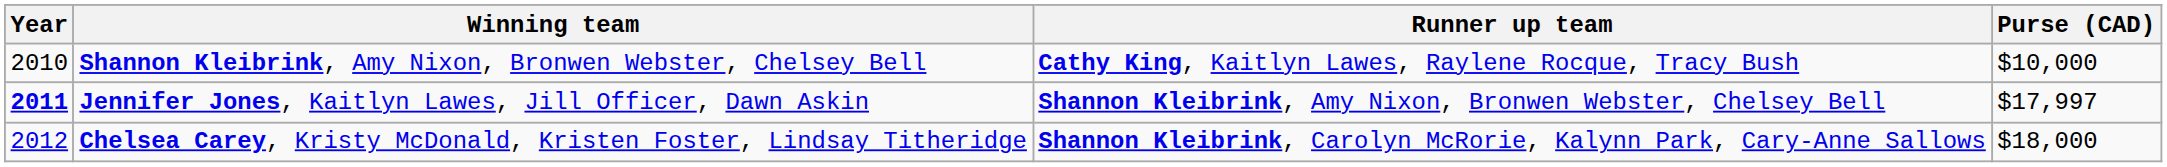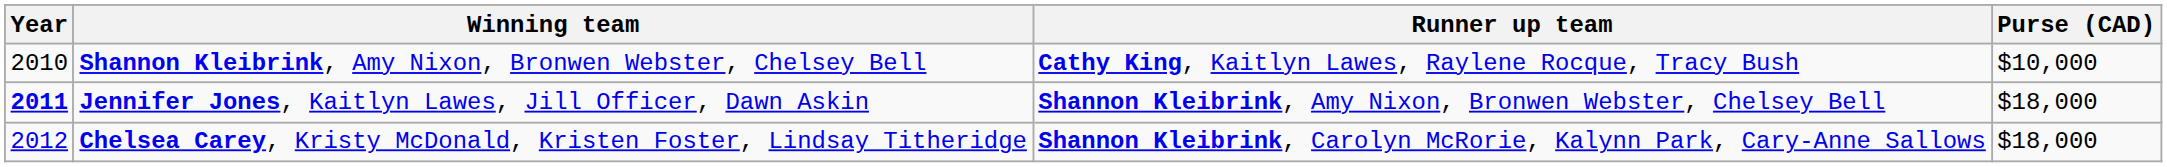Jennifer Jones, Kaitlyn Lawes, Jill Officer, Dawn Askin | Purse (CAD): $17,997 -> $18,000
